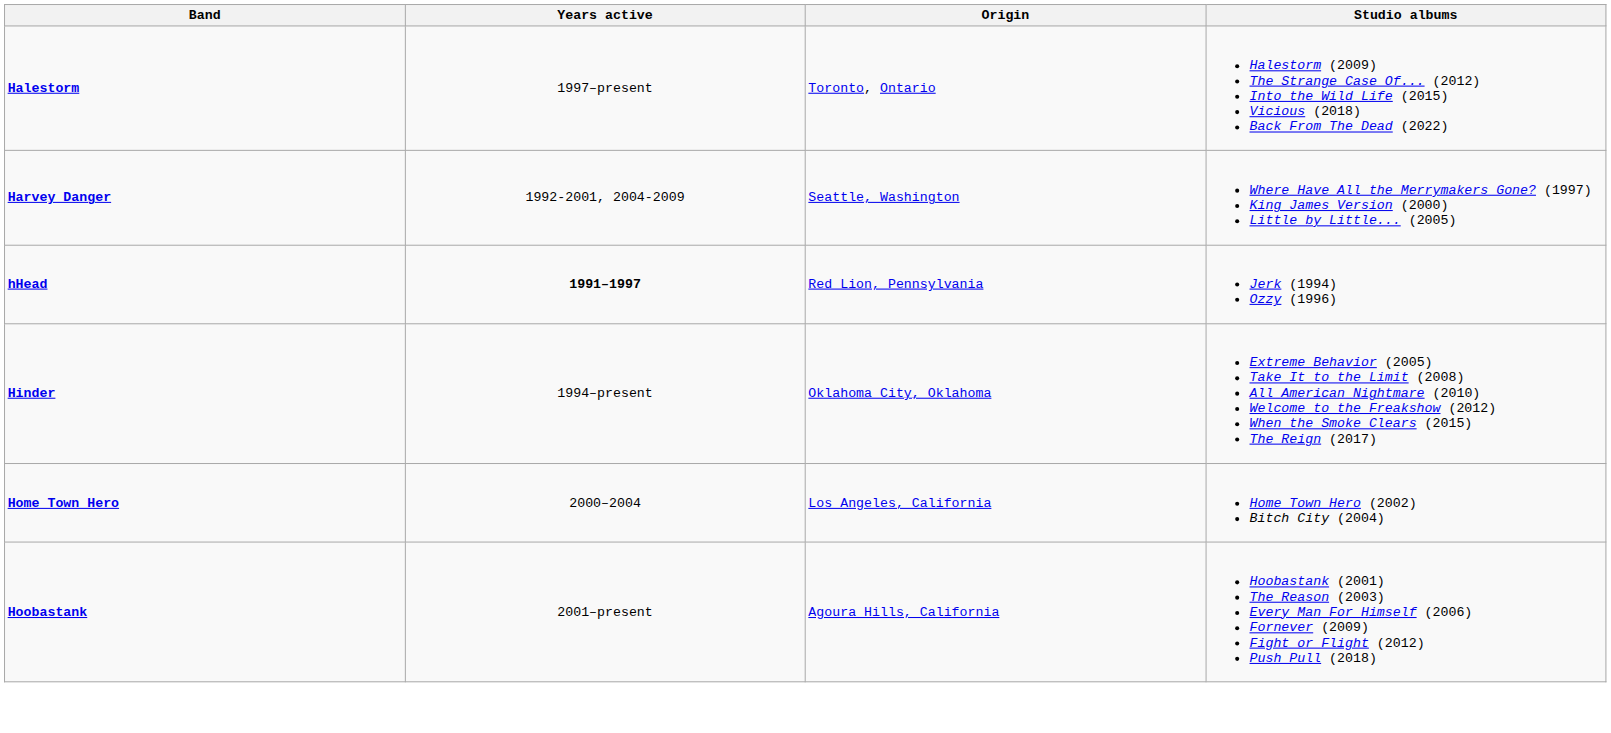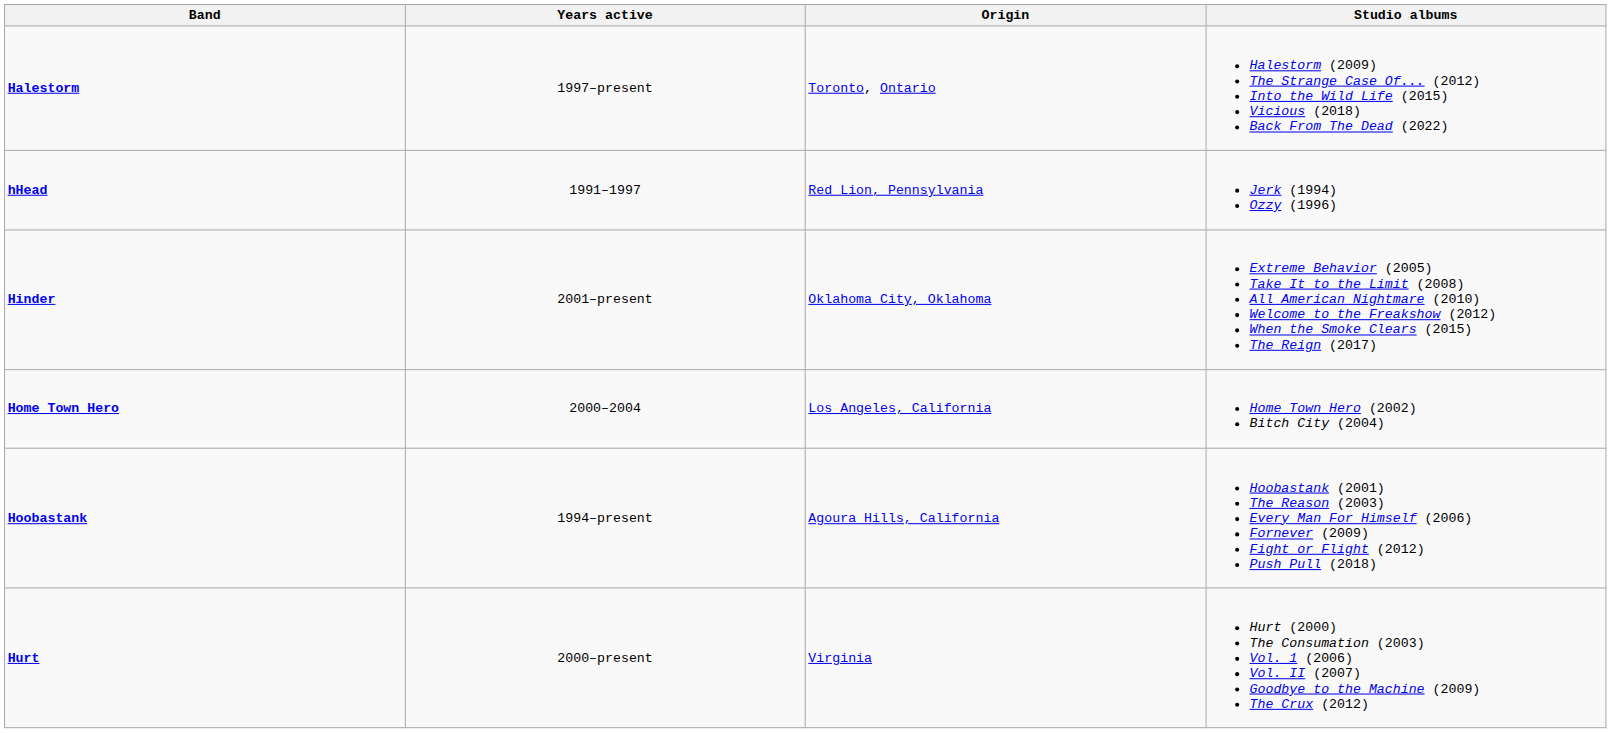- row: Harvey Danger | 1992-2001, 2004-2009 | Seattle, Washington | Where Have All the Merrymakers Gone? (1997) King James Version (2000) Little by Little... (2005)
hHead | Years active: bold -> normal
Hinder | Years active: 1994–present -> 2001–present
Hoobastank | Years active: 2001–present -> 1994–present
+ row: Hurt | 2000–present | Virginia | Hurt (2000) The Consumation (2003) Vol. 1 (2006) Vol. II (2007) Goodbye to the Machine (2009) The Crux (2012)
